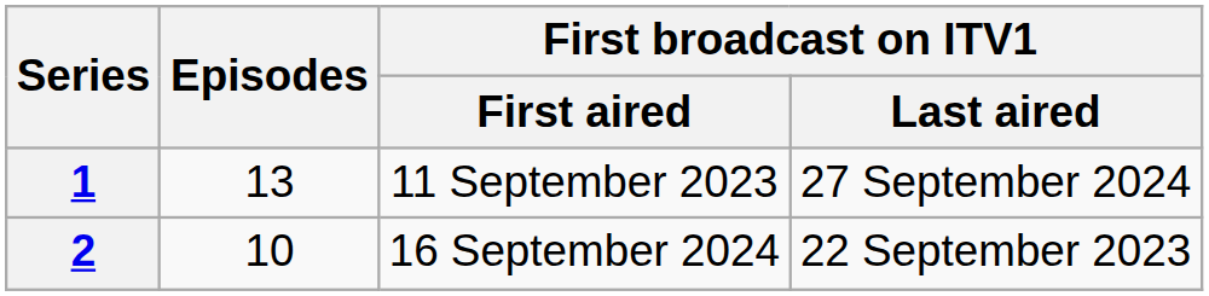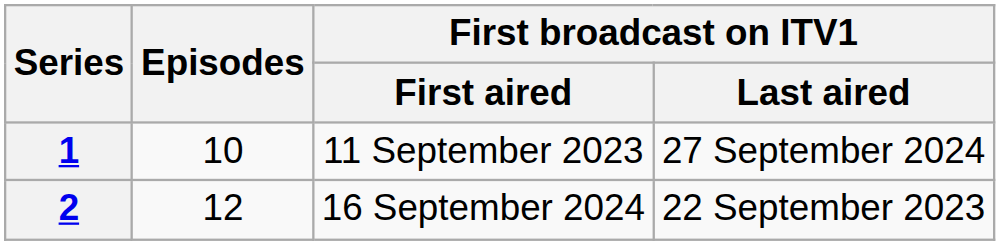1 | Episodes: 13 -> 10
2 | Episodes: 10 -> 12
